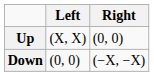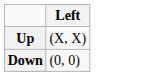- column: Right | (0, 0) | (−X, −X)
